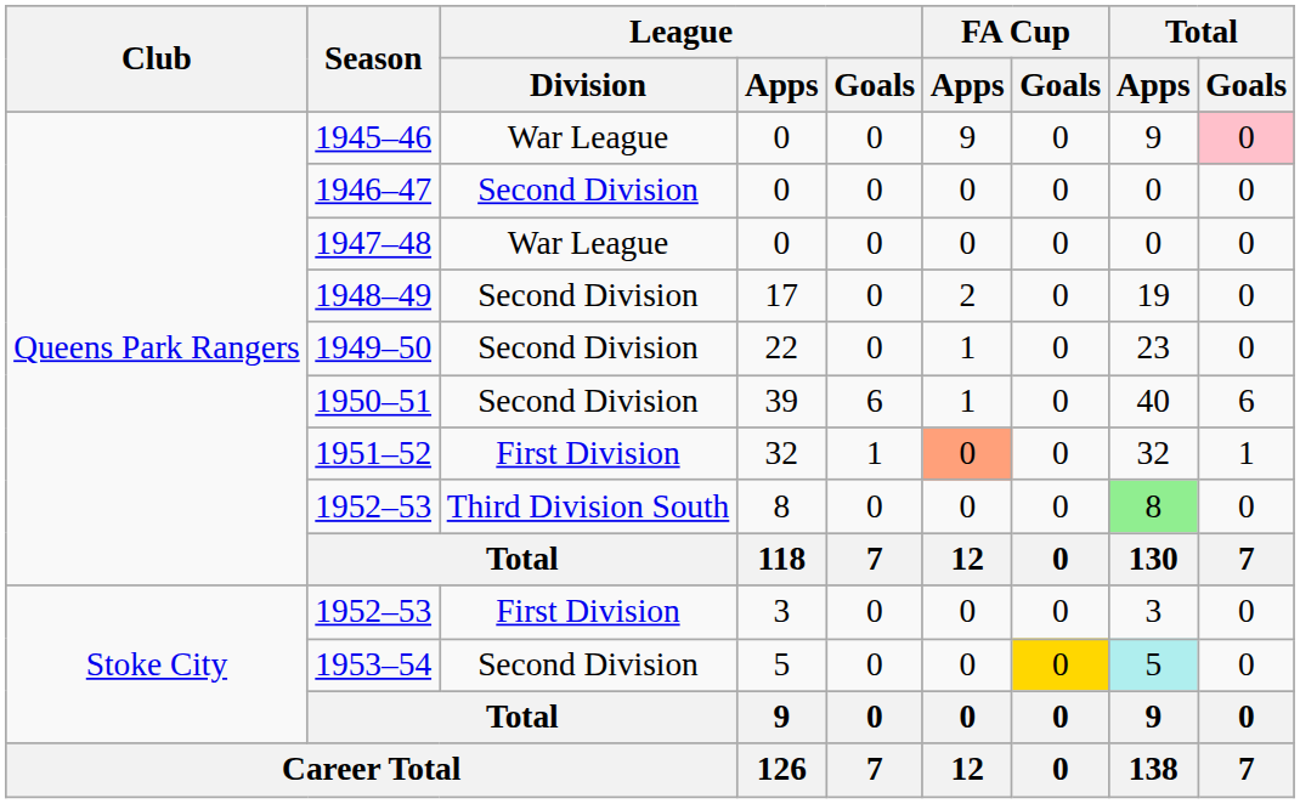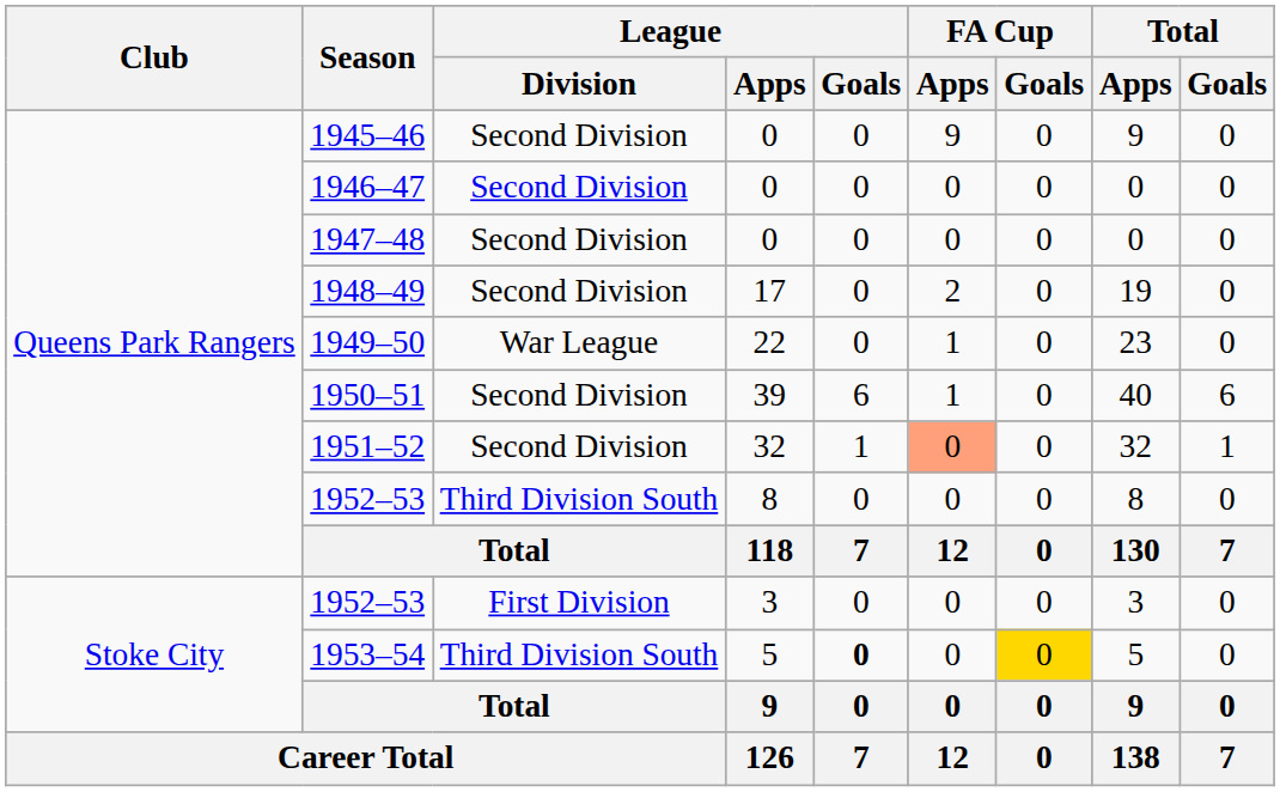1945–46 | League / Division: War League -> Second Division
1945–46 | Total / Goals: pink background -> no background
1947–48 | League / Division: War League -> Second Division
1949–50 | League / Division: Second Division -> War League
1951–52 | League / Division: First Division -> Second Division
1952–53 / 8 | Total / Apps: lightgreen background -> no background
1953–54 | League / Division: Second Division -> Third Division South
1953–54 | League / Goals: normal -> bold
1953–54 | Total / Apps: paleturquoise background -> no background
